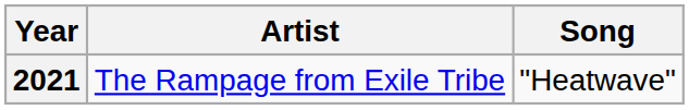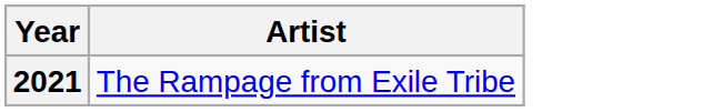- column: Song | "Heatwave"
